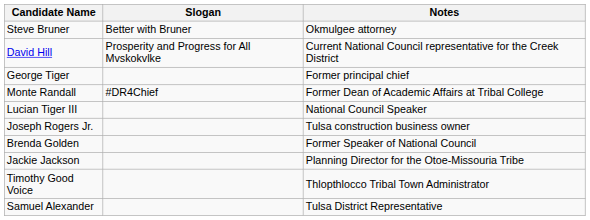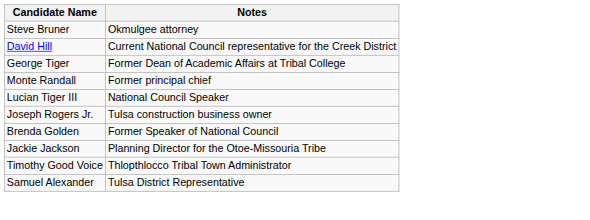- column: Slogan | Better with Bruner | Prosperity and Progress for All Mvskokvlke | #DR4Chief
George Tiger | Notes: Former principal chief -> Former Dean of Academic Affairs at Tribal College
Monte Randall | Notes: Former Dean of Academic Affairs at Tribal College -> Former principal chief
